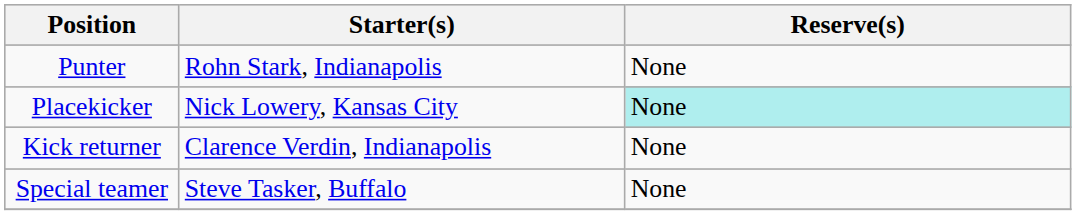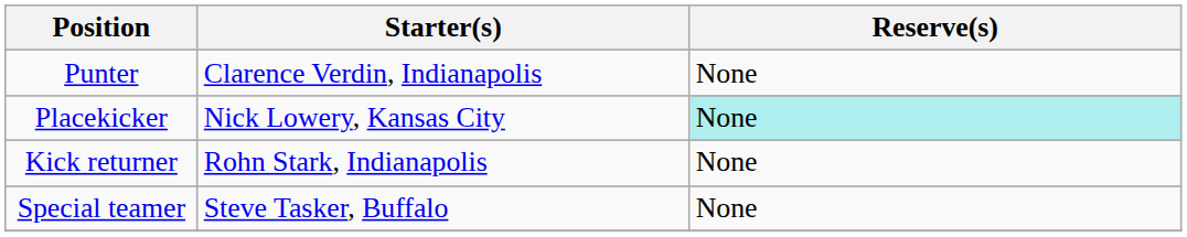Punter | Starter(s): Rohn Stark, Indianapolis -> Clarence Verdin, Indianapolis
Kick returner | Starter(s): Clarence Verdin, Indianapolis -> Rohn Stark, Indianapolis
